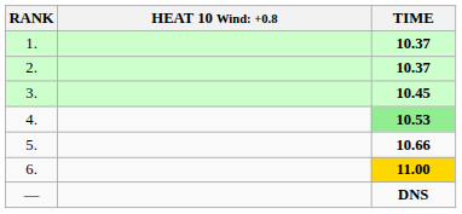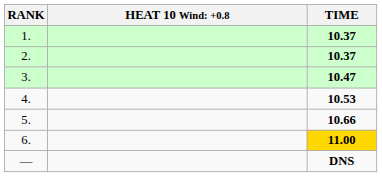3. | TIME: 10.45 -> 10.47
4. | TIME: lightgreen background -> no background
